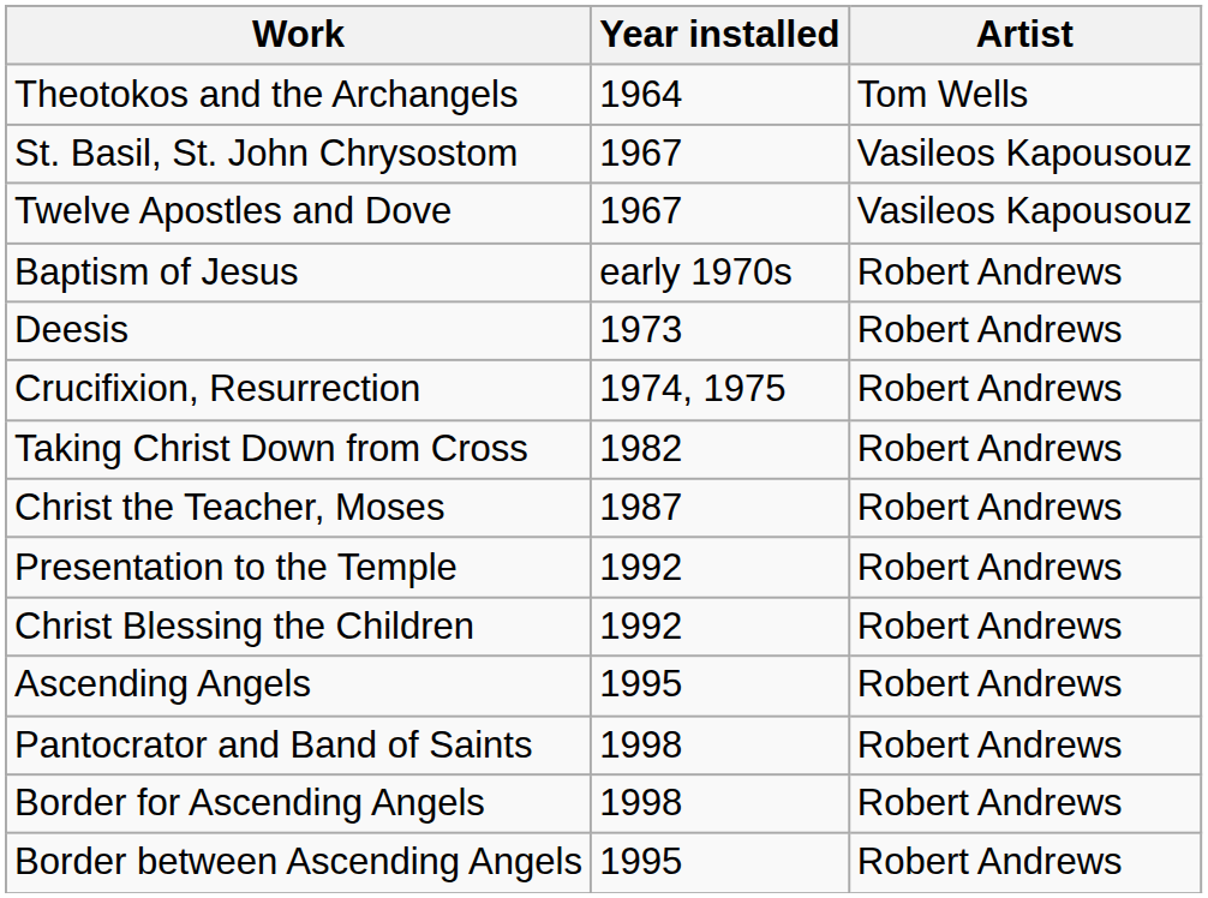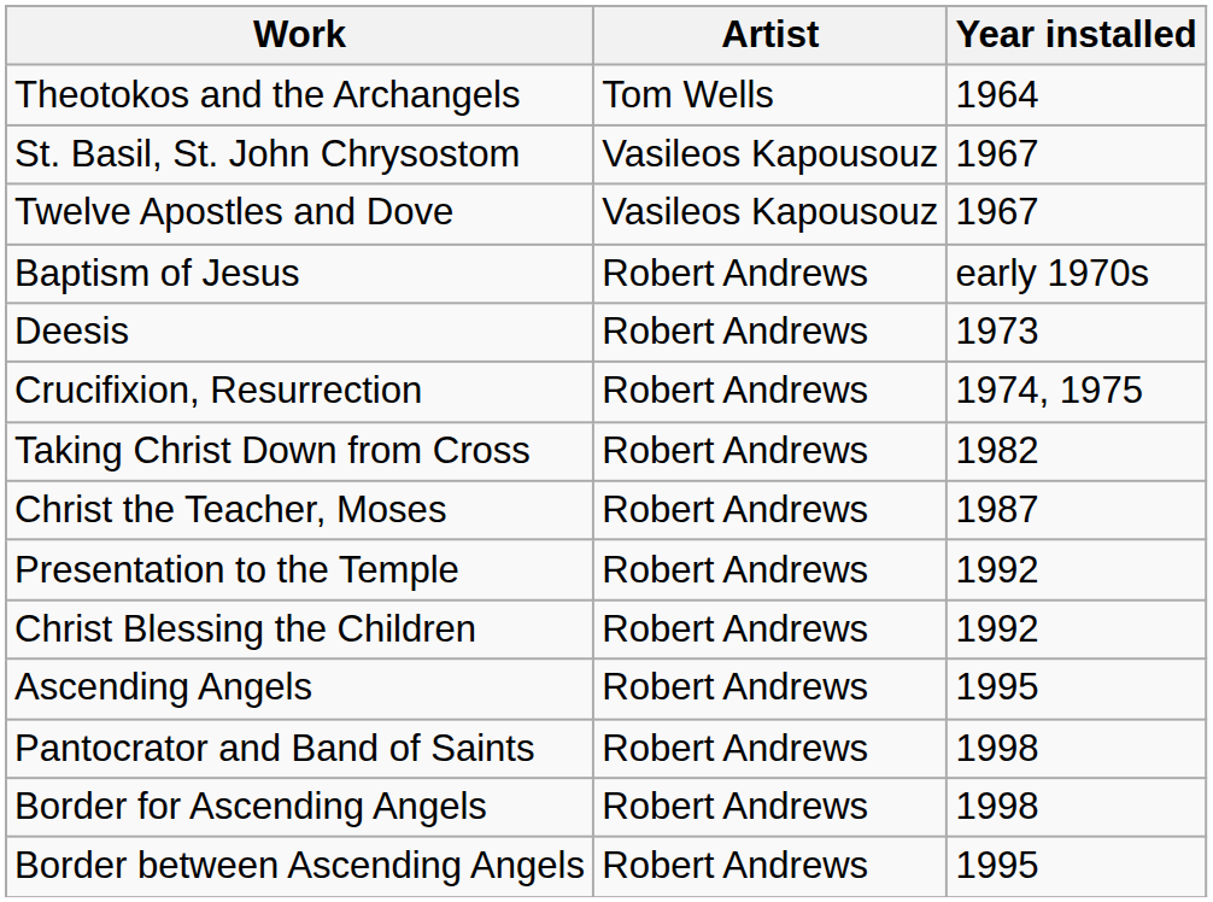columns swapped: Artist <-> Year installed
